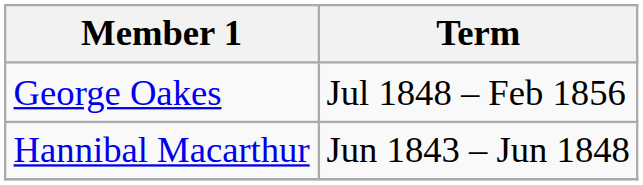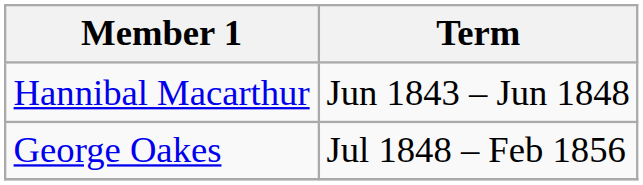rows swapped: Hannibal Macarthur <-> George Oakes
